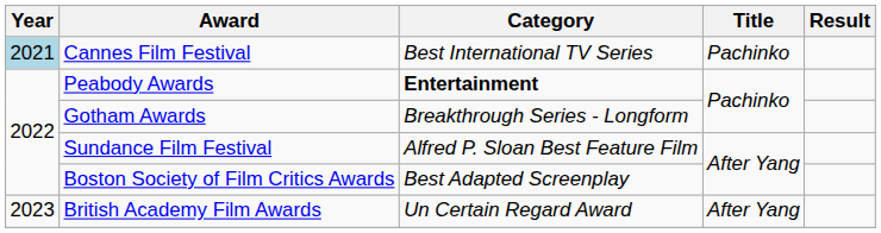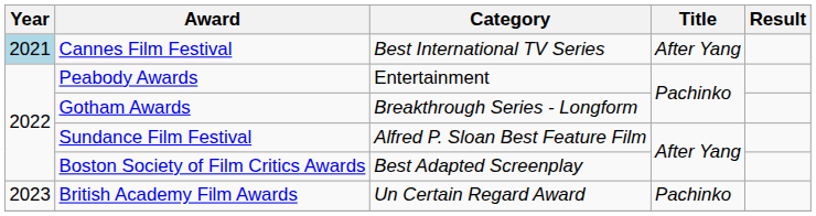Cannes Film Festival | Title: Pachinko -> After Yang
Peabody Awards | Category: bold -> normal
British Academy Film Awards | Title: After Yang -> Pachinko
